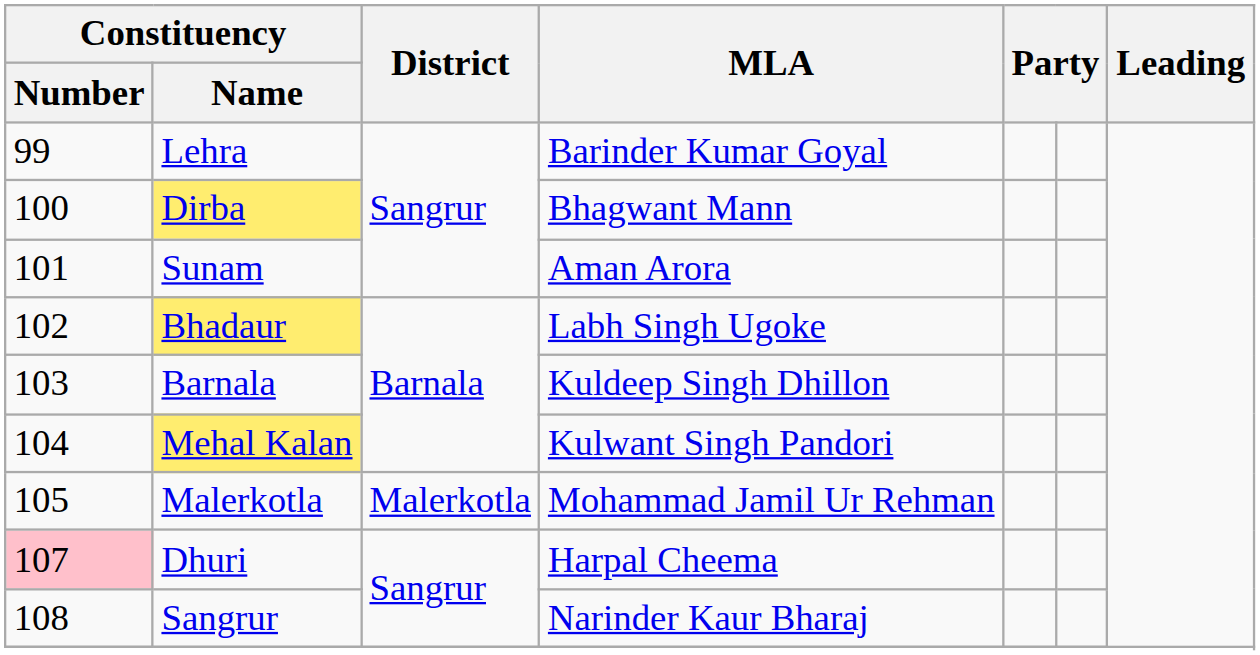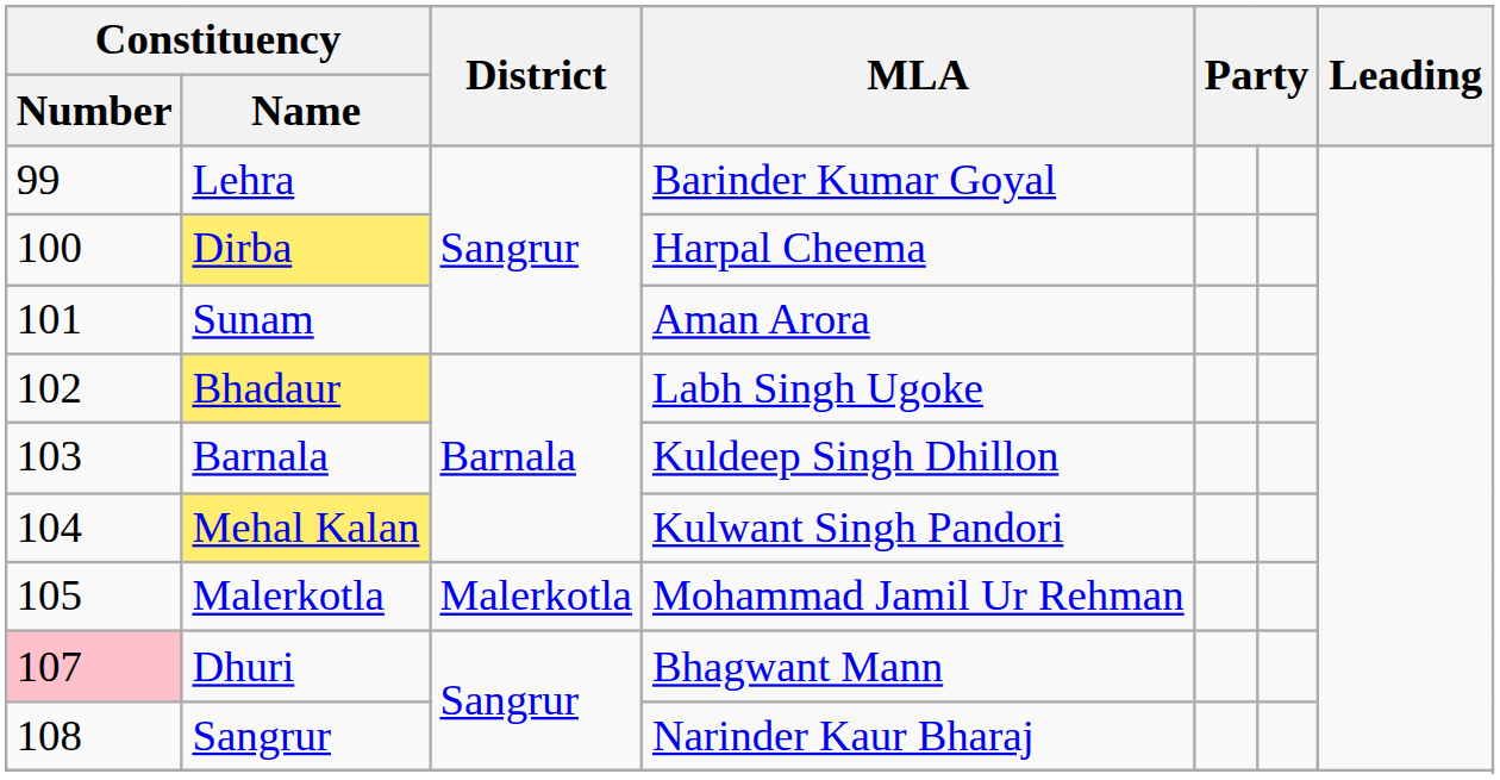Dirba | MLA: Bhagwant Mann -> Harpal Cheema
Dhuri | MLA: Harpal Cheema -> Bhagwant Mann
